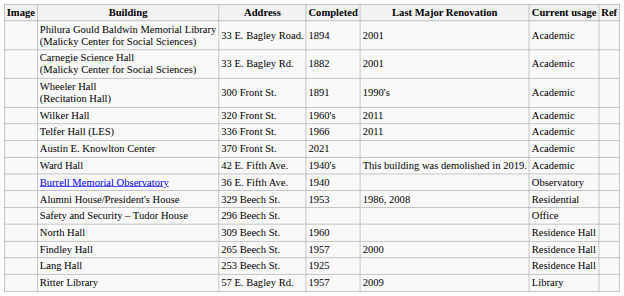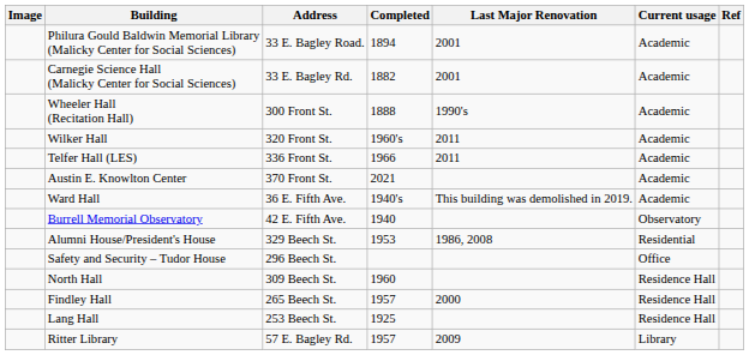Wheeler Hall (Recitation Hall) | Completed: 1891 -> 1888
Ward Hall | Address: 42 E. Fifth Ave. -> 36 E. Fifth Ave.
Burrell Memorial Observatory | Address: 36 E. Fifth Ave. -> 42 E. Fifth Ave.
